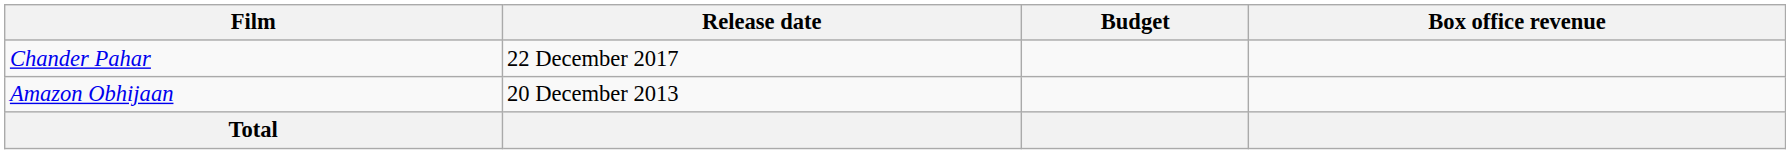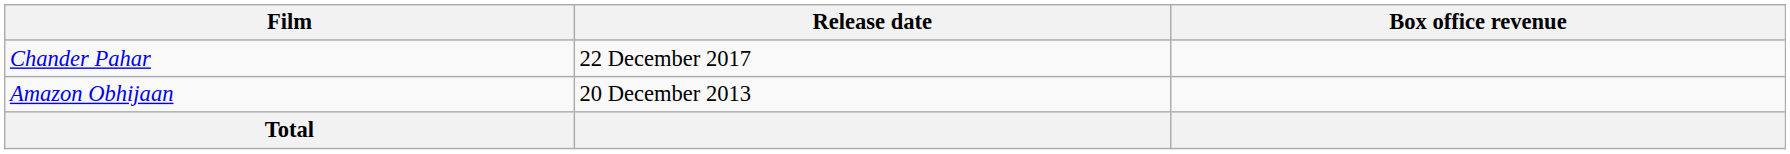- column: Budget
